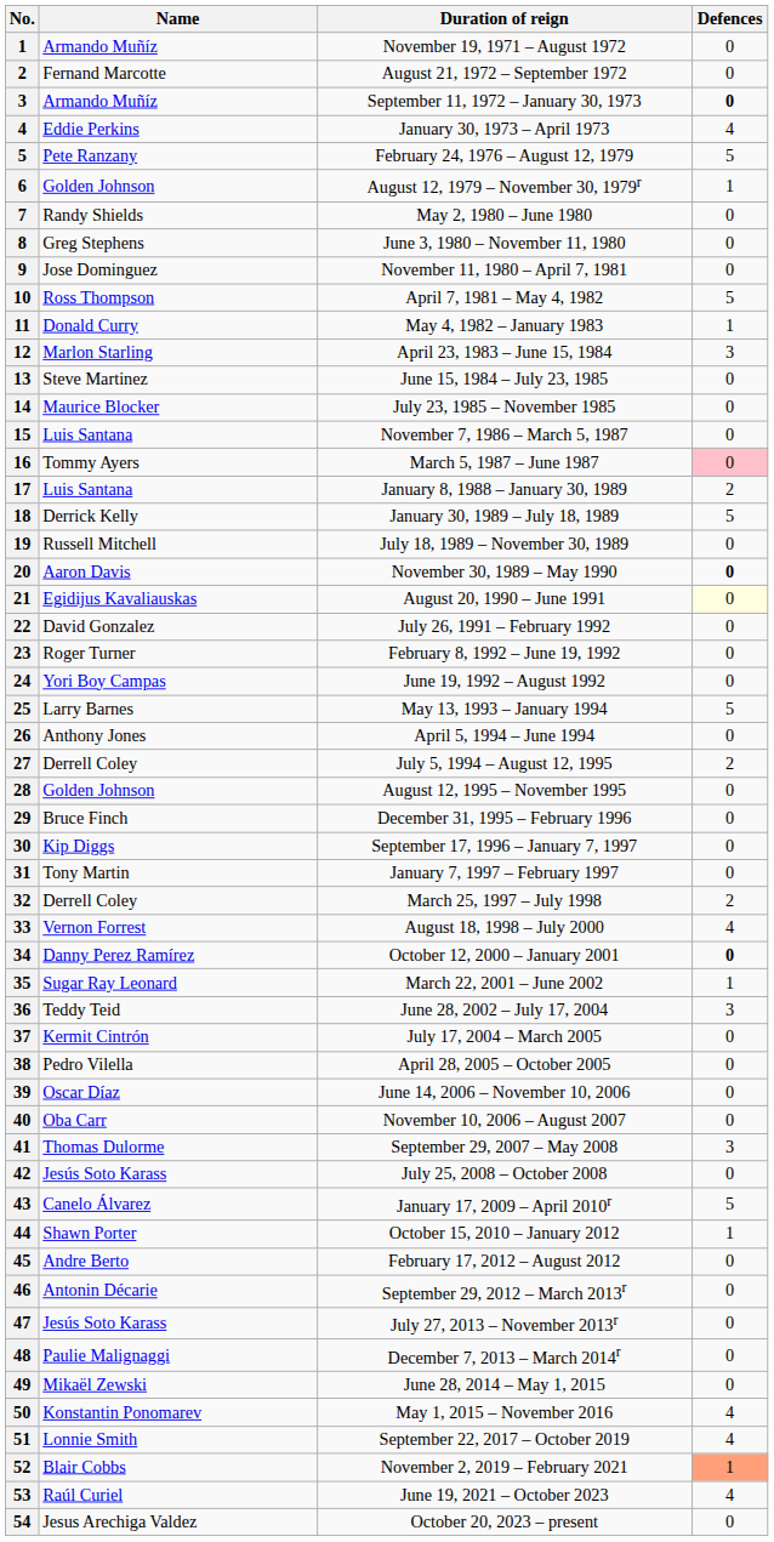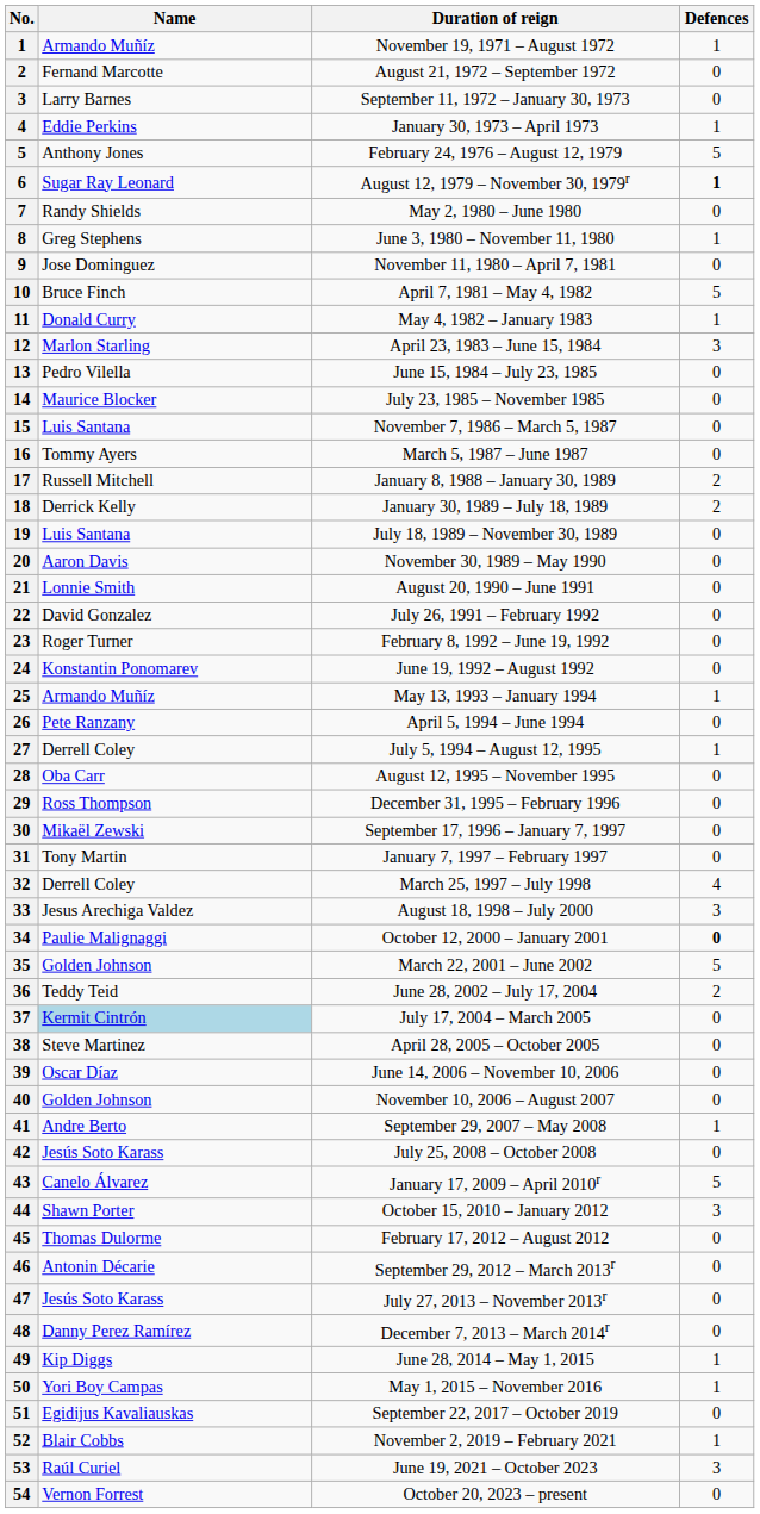November 19, 1971 – August 1972 | Defences: 0 -> 1
September 11, 1972 – January 30, 1973 | Name: Armando Muñíz -> Larry Barnes
September 11, 1972 – January 30, 1973 | Defences: bold -> normal
January 30, 1973 – April 1973 | Defences: 4 -> 1
February 24, 1976 – August 12, 1979 | Name: Pete Ranzany -> Anthony Jones
August 12, 1979 – November 30, 1979r | Name: Golden Johnson -> Sugar Ray Leonard
August 12, 1979 – November 30, 1979r | Defences: normal -> bold
June 3, 1980 – November 11, 1980 | Defences: 0 -> 1
April 7, 1981 – May 4, 1982 | Name: Ross Thompson -> Bruce Finch
June 15, 1984 – July 23, 1985 | Name: Steve Martinez -> Pedro Vilella
March 5, 1987 – June 1987 | Defences: pink background -> no background
January 8, 1988 – January 30, 1989 | Name: Luis Santana -> Russell Mitchell
January 30, 1989 – July 18, 1989 | Defences: 5 -> 2
July 18, 1989 – November 30, 1989 | Name: Russell Mitchell -> Luis Santana
November 30, 1989 – May 1990 | Defences: bold -> normal
August 20, 1990 – June 1991 | Name: Egidijus Kavaliauskas -> Lonnie Smith
August 20, 1990 – June 1991 | Defences: lightyellow background -> no background
June 19, 1992 – August 1992 | Name: Yori Boy Campas -> Konstantin Ponomarev
May 13, 1993 – January 1994 | Name: Larry Barnes -> Armando Muñíz
May 13, 1993 – January 1994 | Defences: 5 -> 1
April 5, 1994 – June 1994 | Name: Anthony Jones -> Pete Ranzany
July 5, 1994 – August 12, 1995 | Defences: 2 -> 1
August 12, 1995 – November 1995 | Name: Golden Johnson -> Oba Carr
December 31, 1995 – February 1996 | Name: Bruce Finch -> Ross Thompson
September 17, 1996 – January 7, 1997 | Name: Kip Diggs -> Mikaël Zewski
March 25, 1997 – July 1998 | Defences: 2 -> 4
August 18, 1998 – July 2000 | Name: Vernon Forrest -> Jesus Arechiga Valdez
August 18, 1998 – July 2000 | Defences: 4 -> 3
October 12, 2000 – January 2001 | Name: Danny Perez Ramírez -> Paulie Malignaggi
March 22, 2001 – June 2002 | Name: Sugar Ray Leonard -> Golden Johnson
March 22, 2001 – June 2002 | Defences: 1 -> 5
June 28, 2002 – July 17, 2004 | Defences: 3 -> 2
July 17, 2004 – March 2005 | Name: no background -> lightblue background
April 28, 2005 – October 2005 | Name: Pedro Vilella -> Steve Martinez
November 10, 2006 – August 2007 | Name: Oba Carr -> Golden Johnson
September 29, 2007 – May 2008 | Name: Thomas Dulorme -> Andre Berto
September 29, 2007 – May 2008 | Defences: 3 -> 1
October 15, 2010 – January 2012 | Defences: 1 -> 3
February 17, 2012 – August 2012 | Name: Andre Berto -> Thomas Dulorme
December 7, 2013 – March 2014r | Name: Paulie Malignaggi -> Danny Perez Ramírez
June 28, 2014 – May 1, 2015 | Name: Mikaël Zewski -> Kip Diggs
June 28, 2014 – May 1, 2015 | Defences: 0 -> 1
May 1, 2015 – November 2016 | Name: Konstantin Ponomarev -> Yori Boy Campas
May 1, 2015 – November 2016 | Defences: 4 -> 1
September 22, 2017 – October 2019 | Name: Lonnie Smith -> Egidijus Kavaliauskas
September 22, 2017 – October 2019 | Defences: 4 -> 0
November 2, 2019 – February 2021 | Defences: lightsalmon background -> no background
June 19, 2021 – October 2023 | Defences: 4 -> 3
October 20, 2023 – present | Name: Jesus Arechiga Valdez -> Vernon Forrest
